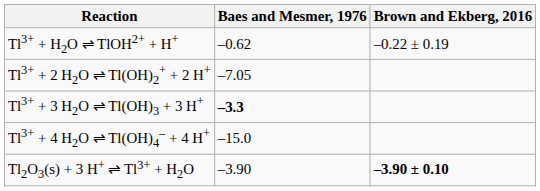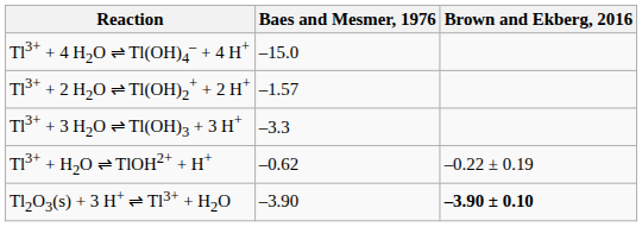rows swapped: Tl3+ + H2O ⇌ TlOH2+ + H+ <-> Tl3+ + 4 H2O ⇌ Tl(OH)4– + 4 H+
Tl3+ + 2 H2O ⇌ Tl(OH)2+ + 2 H+ | Baes and Mesmer, 1976: –7.05 -> –1.57
Tl3+ + 3 H2O ⇌ Tl(OH)3 + 3 H+ | Baes and Mesmer, 1976: bold -> normal
